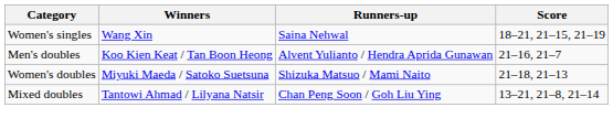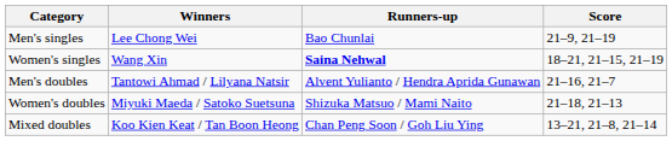+ row: Men's singles | Lee Chong Wei | Bao Chunlai | 21–9, 21–19
Women's singles | Runners-up: normal -> bold
Men's doubles | Winners: Koo Kien Keat / Tan Boon Heong -> Tantowi Ahmad / Lilyana Natsir
Mixed doubles | Winners: Tantowi Ahmad / Lilyana Natsir -> Koo Kien Keat / Tan Boon Heong
